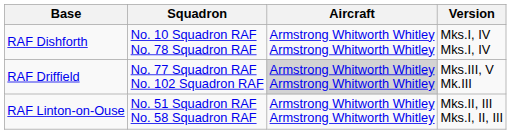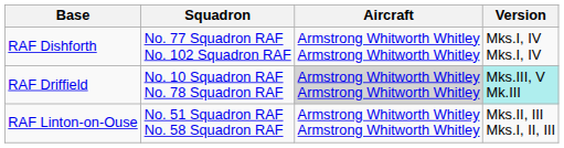RAF Dishforth | Squadron: No. 10 Squadron RAF No. 78 Squadron RAF -> No. 77 Squadron RAF No. 102 Squadron RAF
RAF Driffield | Squadron: No. 77 Squadron RAF No. 102 Squadron RAF -> No. 10 Squadron RAF No. 78 Squadron RAF
RAF Driffield | Version: no background -> paleturquoise background
